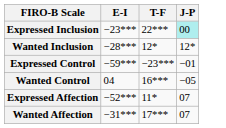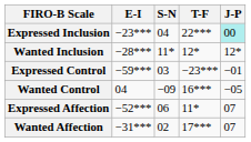+ column: S-N | 04 | 11* | 03 | −09 | 06 | 02
